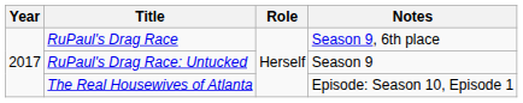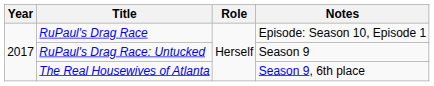RuPaul's Drag Race | Notes: Season 9, 6th place -> Episode: Season 10, Episode 1
The Real Housewives of Atlanta | Notes: Episode: Season 10, Episode 1 -> Season 9, 6th place
